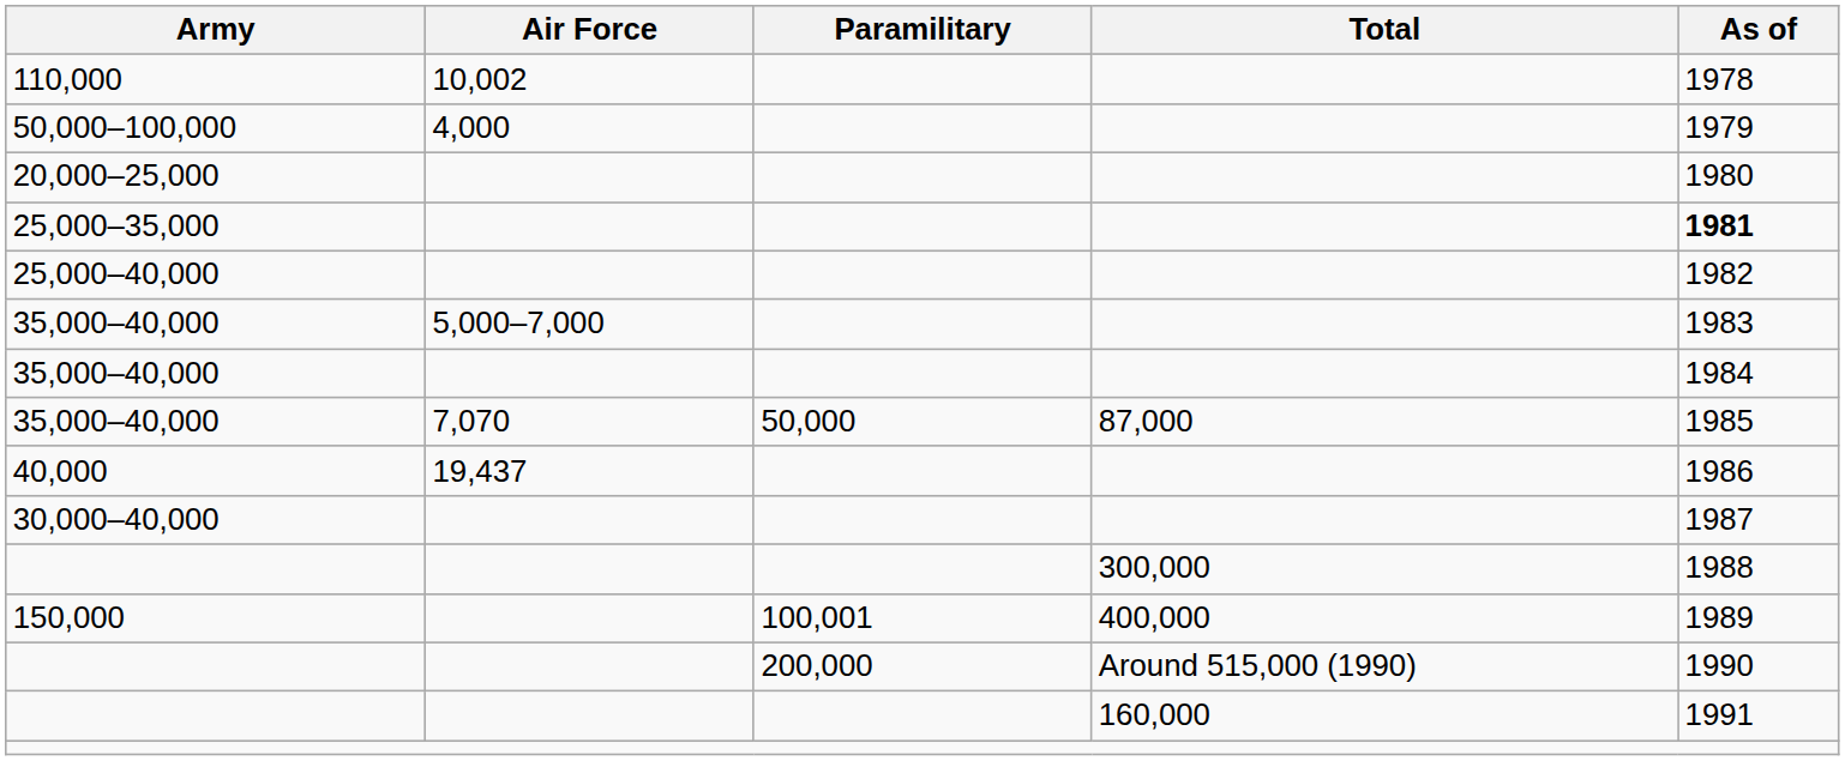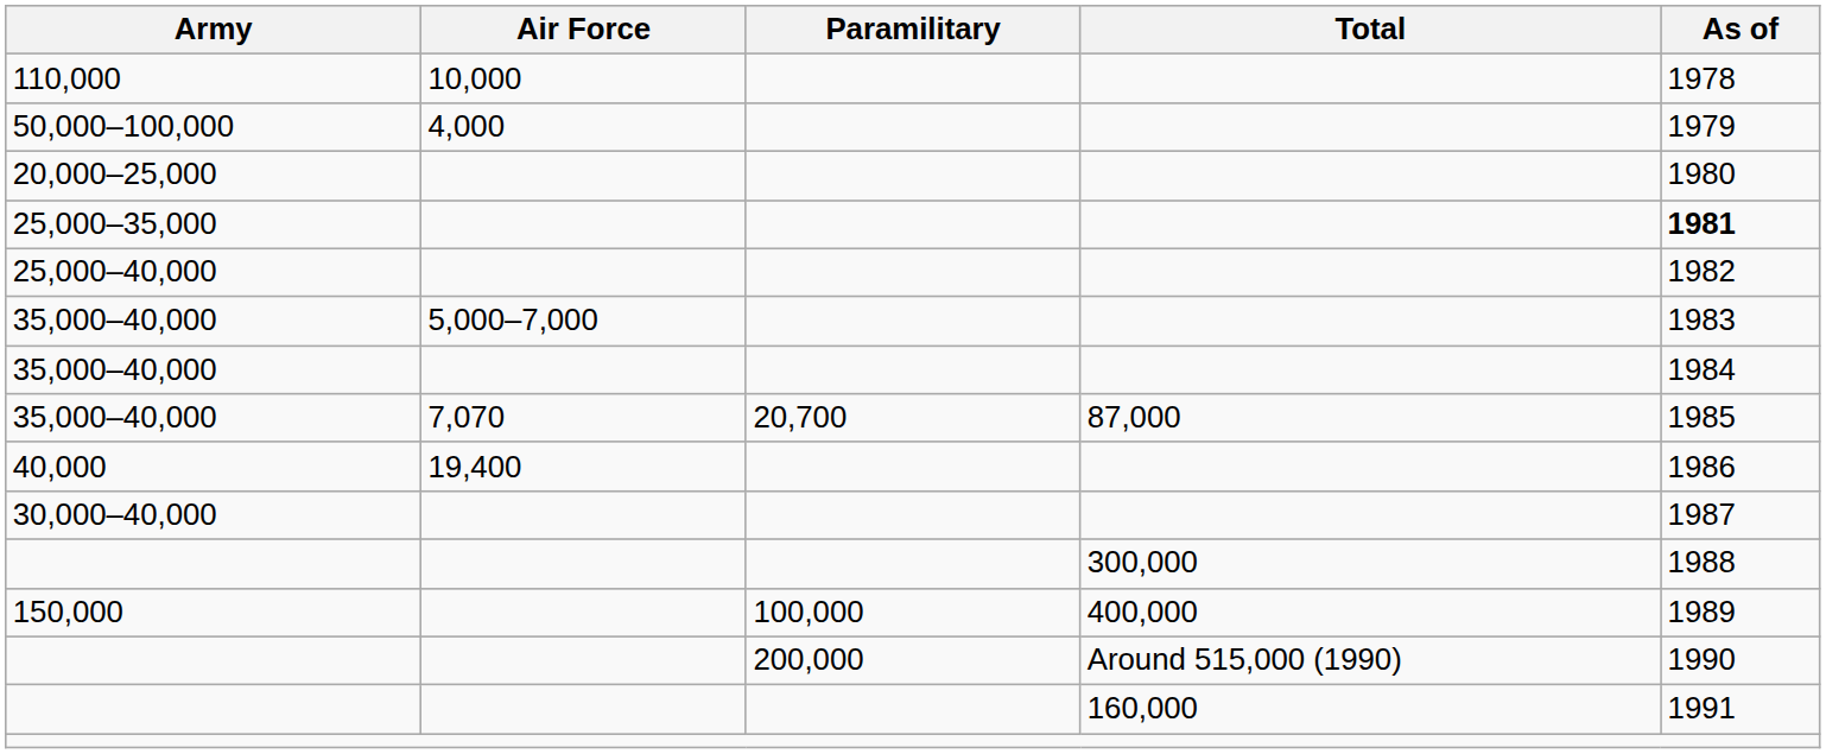110,000 | Air Force: 10,002 -> 10,000
35,000–40,000 / 87,000 | Paramilitary: 50,000 -> 20,700
40,000 | Air Force: 19,437 -> 19,400
150,000 | Paramilitary: 100,001 -> 100,000
